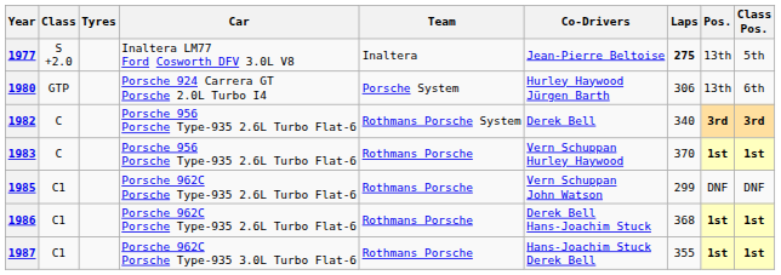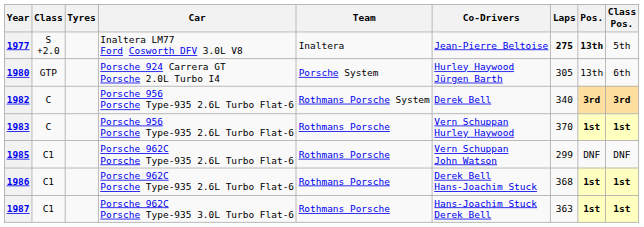1977 | Pos.: normal -> bold
1980 | Laps: 306 -> 305
1987 | Laps: 355 -> 363
